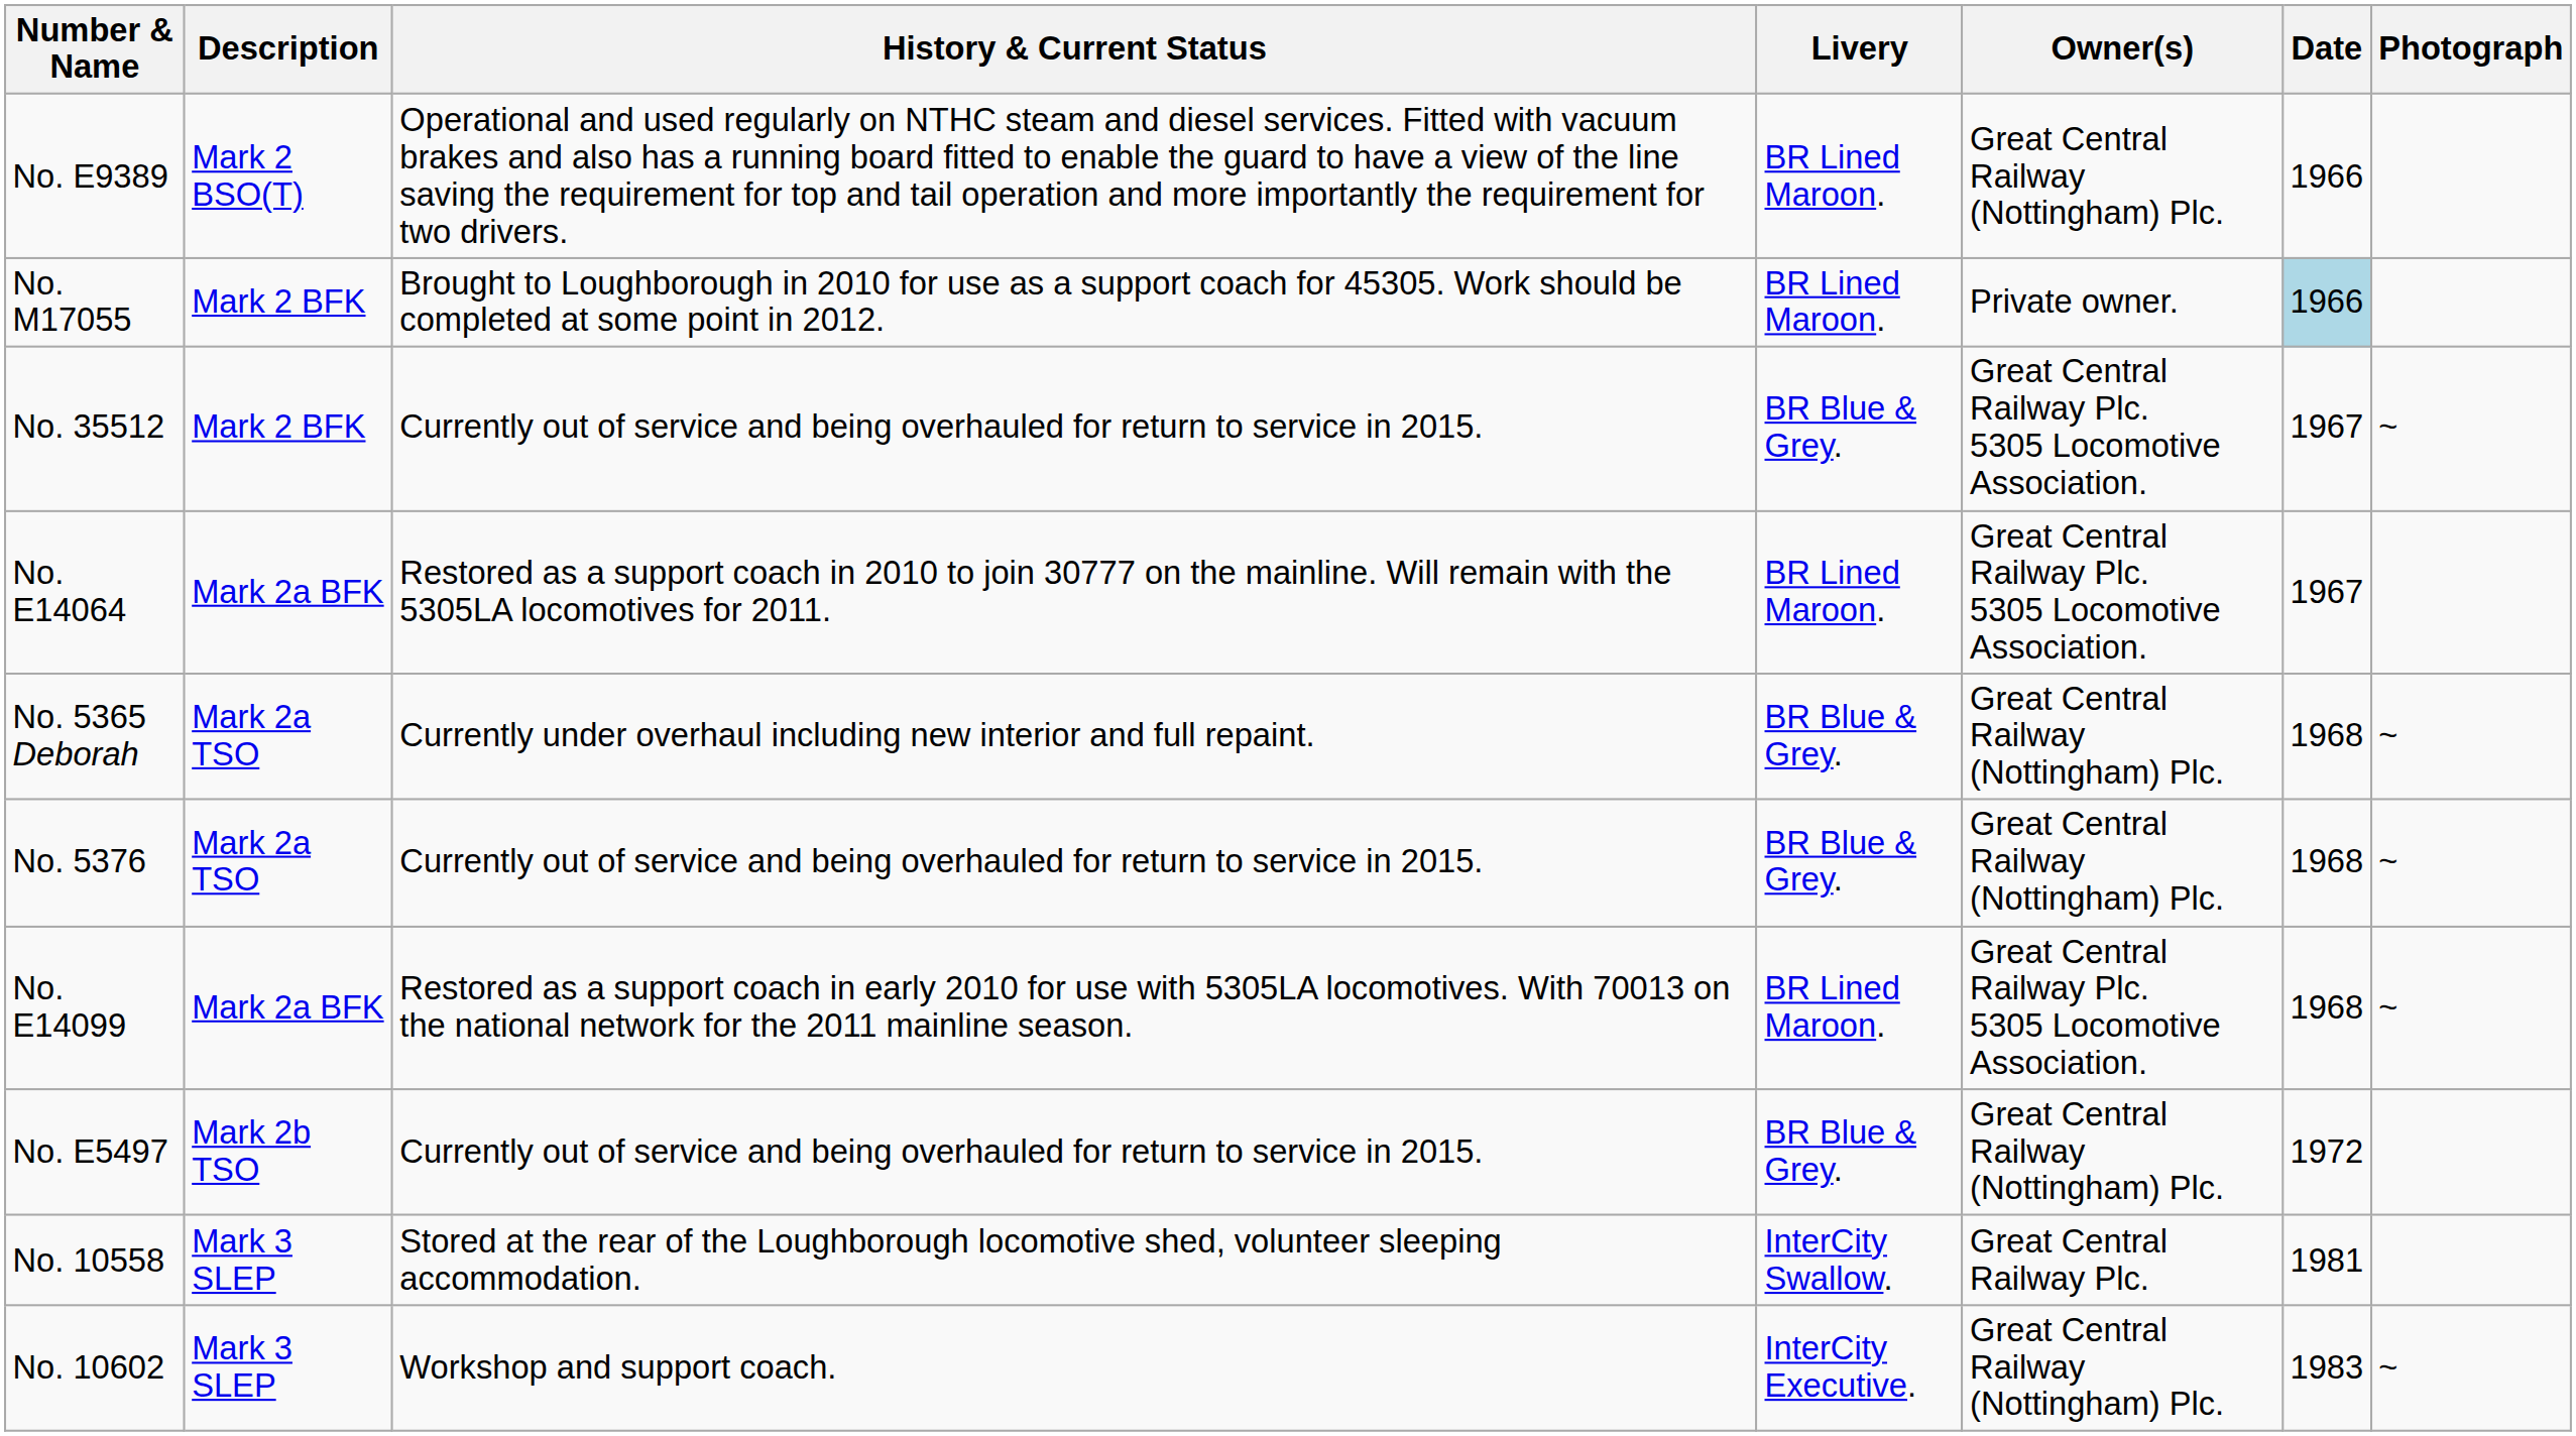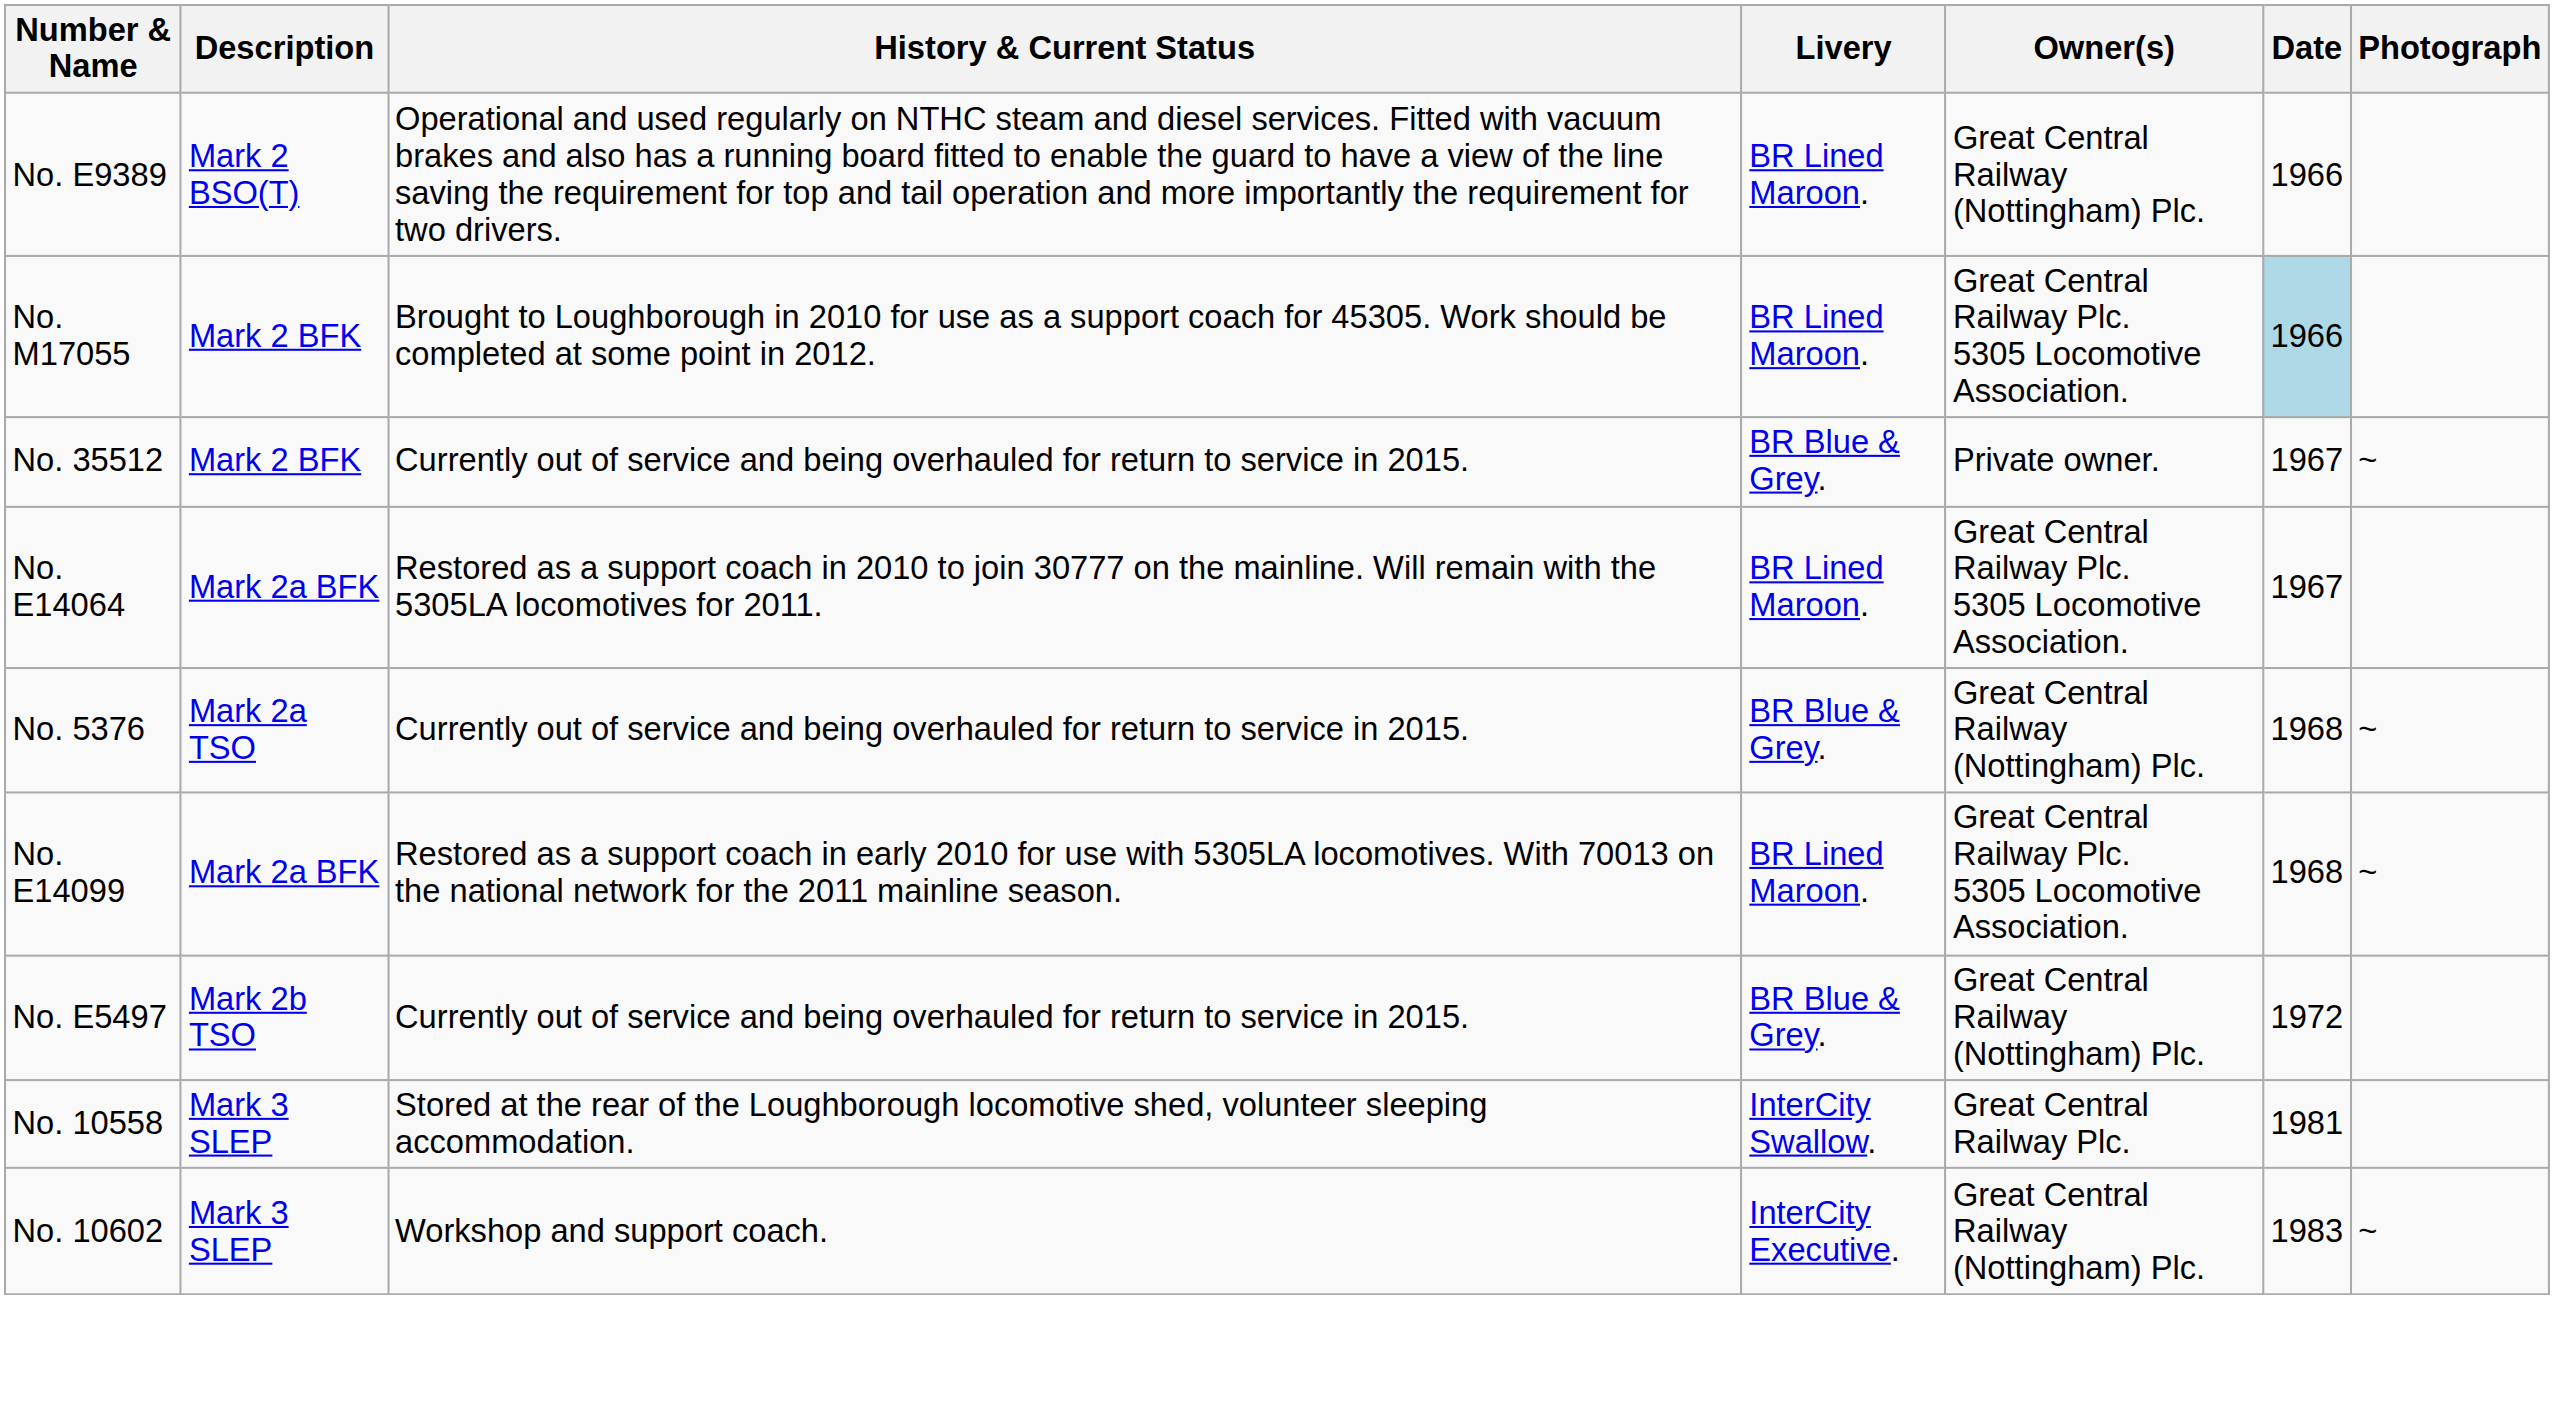No. M17055 | Owner(s): Private owner. -> Great Central Railway Plc. 5305 Locomotive Association.
No. 35512 | Owner(s): Great Central Railway Plc. 5305 Locomotive Association. -> Private owner.
- row: No. 5365 Deborah | Mark 2a TSO | Currently under overhaul including new interior and full repaint. | BR Blue & Grey. | Great Central Railway (Nottingham) Plc. | 1968 | ~
